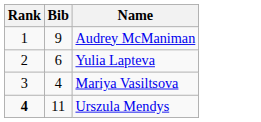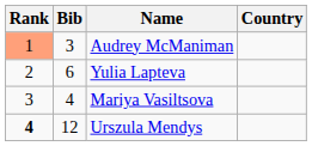+ column: Country
Audrey McManiman | Rank: no background -> lightsalmon background
Audrey McManiman | Bib: 9 -> 3
Urszula Mendys | Bib: 11 -> 12
